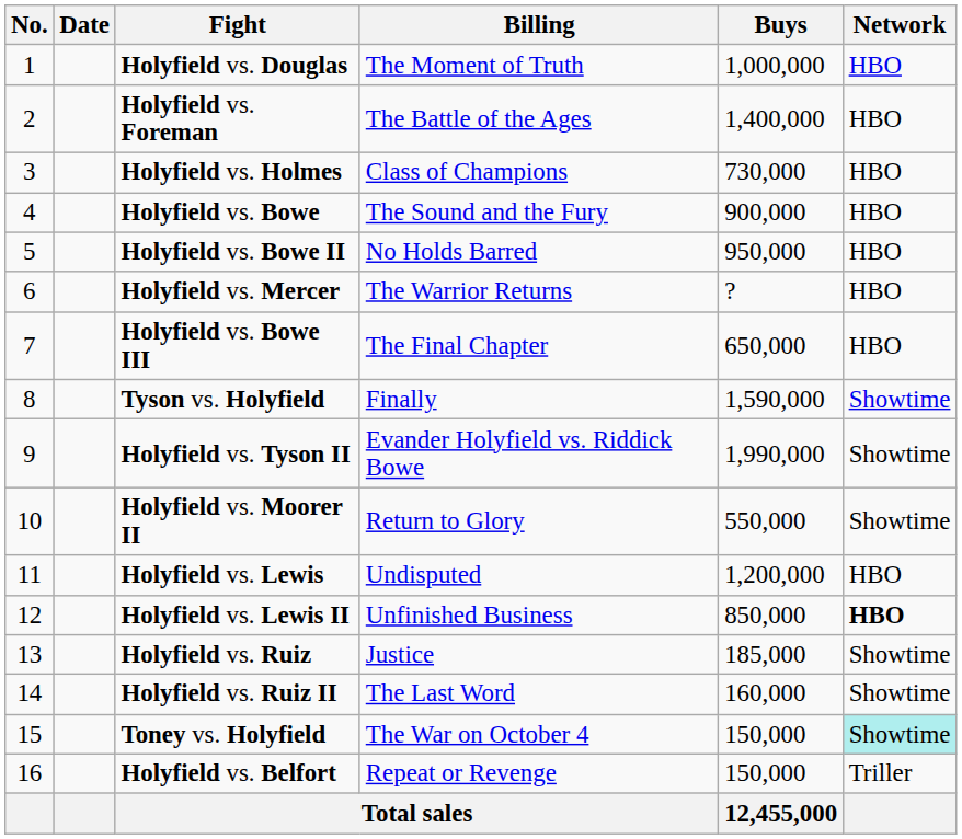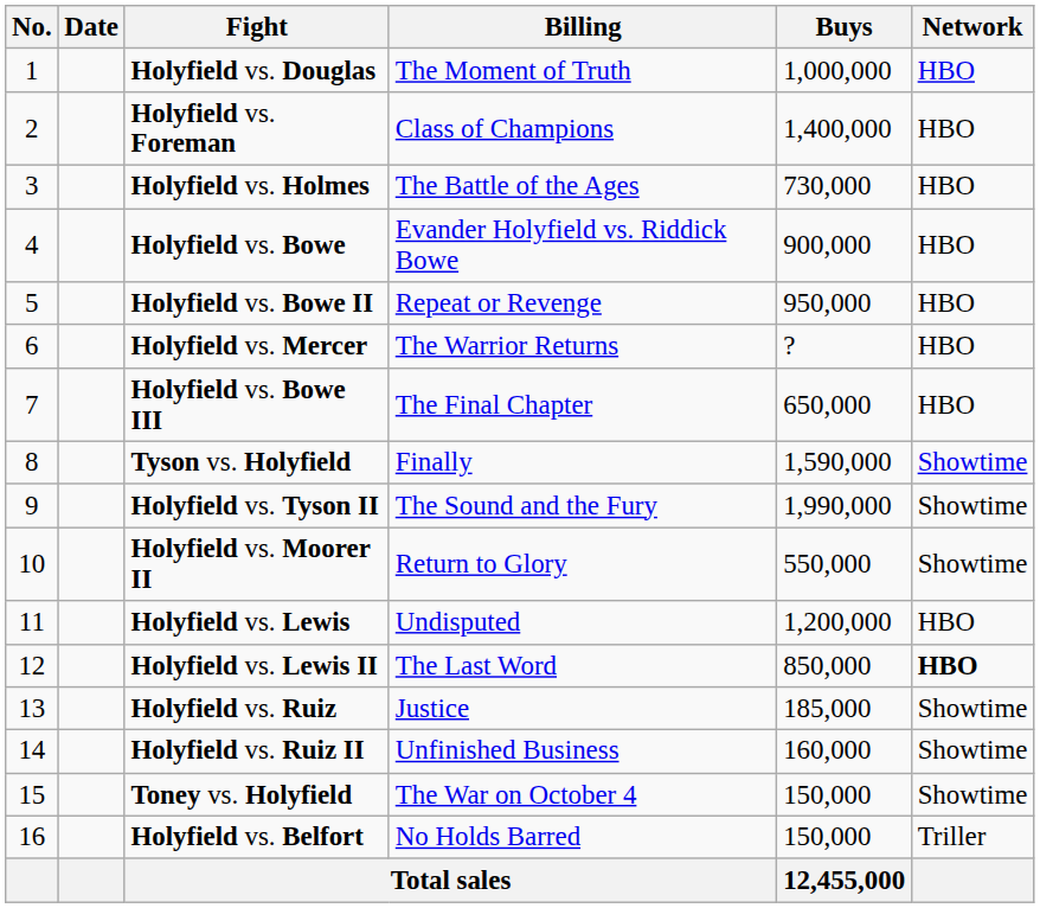Holyfield vs. Foreman | Billing: The Battle of the Ages -> Class of Champions
Holyfield vs. Holmes | Billing: Class of Champions -> The Battle of the Ages
Holyfield vs. Bowe | Billing: The Sound and the Fury -> Evander Holyfield vs. Riddick Bowe
Holyfield vs. Bowe II | Billing: No Holds Barred -> Repeat or Revenge
Holyfield vs. Tyson II | Billing: Evander Holyfield vs. Riddick Bowe -> The Sound and the Fury
Holyfield vs. Lewis II | Billing: Unfinished Business -> The Last Word
Holyfield vs. Ruiz II | Billing: The Last Word -> Unfinished Business
Toney vs. Holyfield | Network: paleturquoise background -> no background
Holyfield vs. Belfort | Billing: Repeat or Revenge -> No Holds Barred
